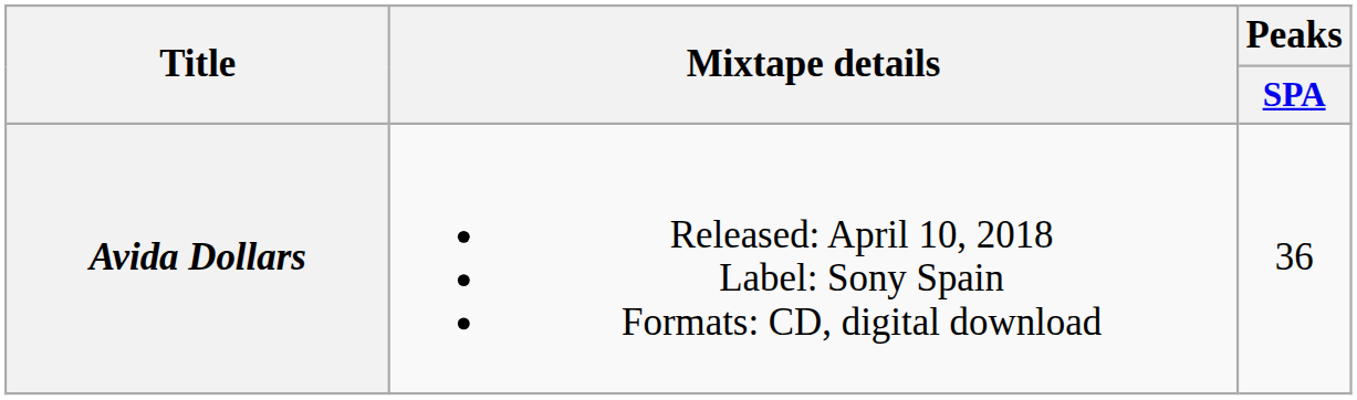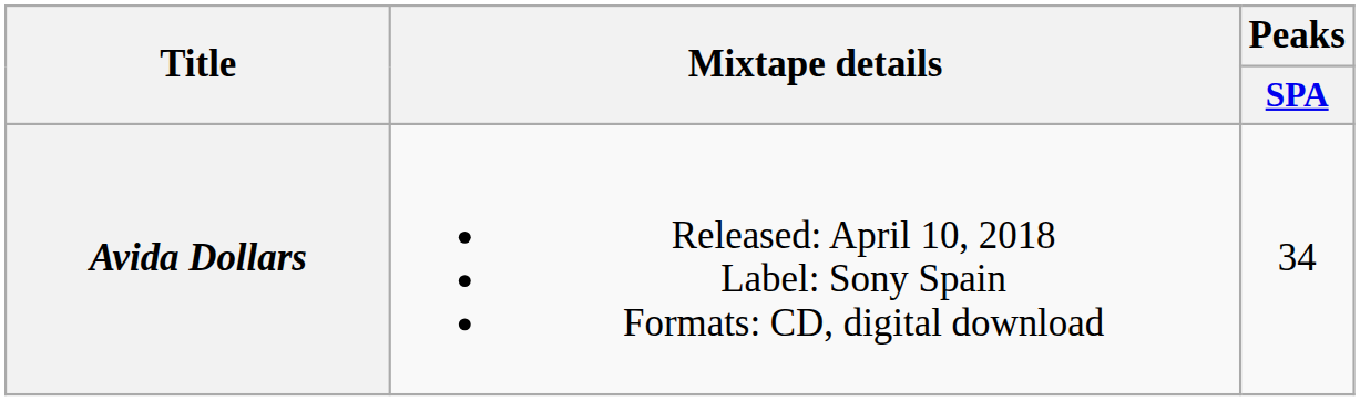Avida Dollars | Peaks / SPA: 36 -> 34
